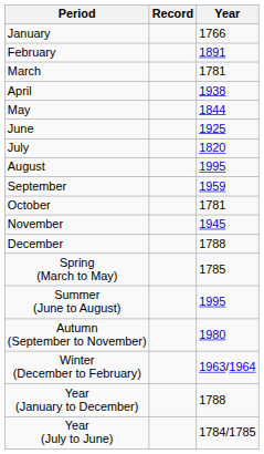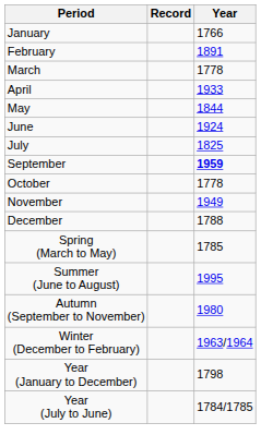March | Year: 1781 -> 1778
April | Year: 1938 -> 1933
June | Year: 1925 -> 1924
July | Year: 1820 -> 1825
- row: August | 1995
September | Year: normal -> bold
October | Year: 1781 -> 1778
November | Year: 1945 -> 1949
Year (January to December) | Year: 1788 -> 1798
